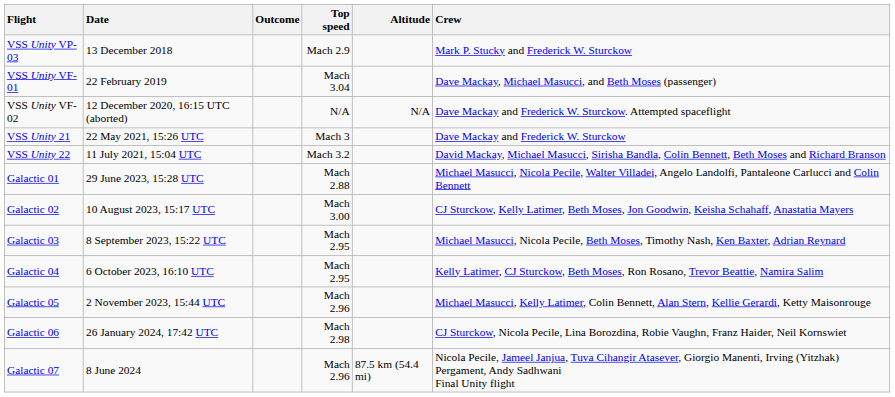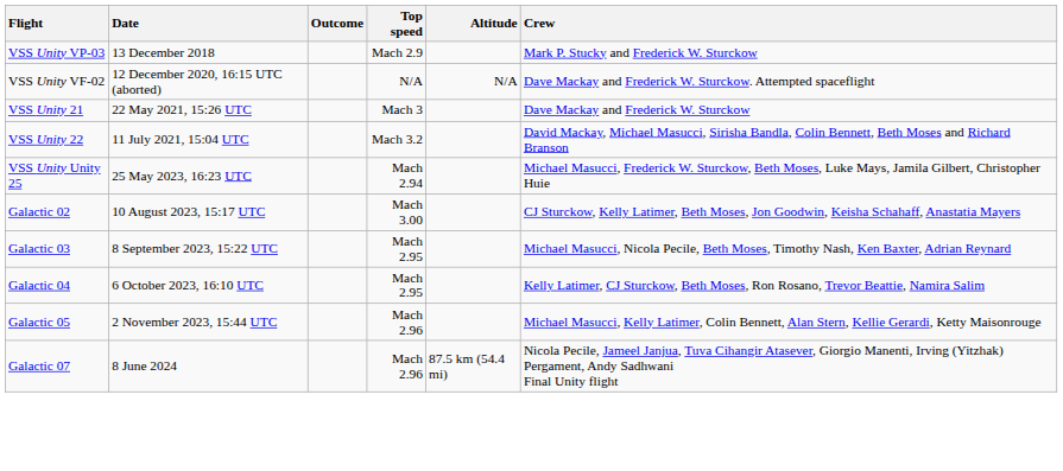- row: VSS Unity VF-01 | 22 February 2019 | Mach 3.04 | Dave Mackay, Michael Masucci, and Beth Moses (passenger)
+ row: VSS Unity Unity 25 | 25 May 2023, 16:23 UTC | Mach 2.94 | Michael Masucci, Frederick W. Sturckow, Beth Moses, Luke Mays, Jamila Gilbert, Christopher Huie
- row: Galactic 01 | 29 June 2023, 15:28 UTC | Mach 2.88 | Michael Masucci, Nicola Pecile, Walter Villadei, Angelo Landolfi, Pantaleone Carlucci and Colin Bennett
- row: Galactic 06 | 26 January 2024, 17:42 UTC | Mach 2.98 | CJ Sturckow, Nicola Pecile, Lina Borozdina, Robie Vaughn, Franz Haider, Neil Kornswiet
